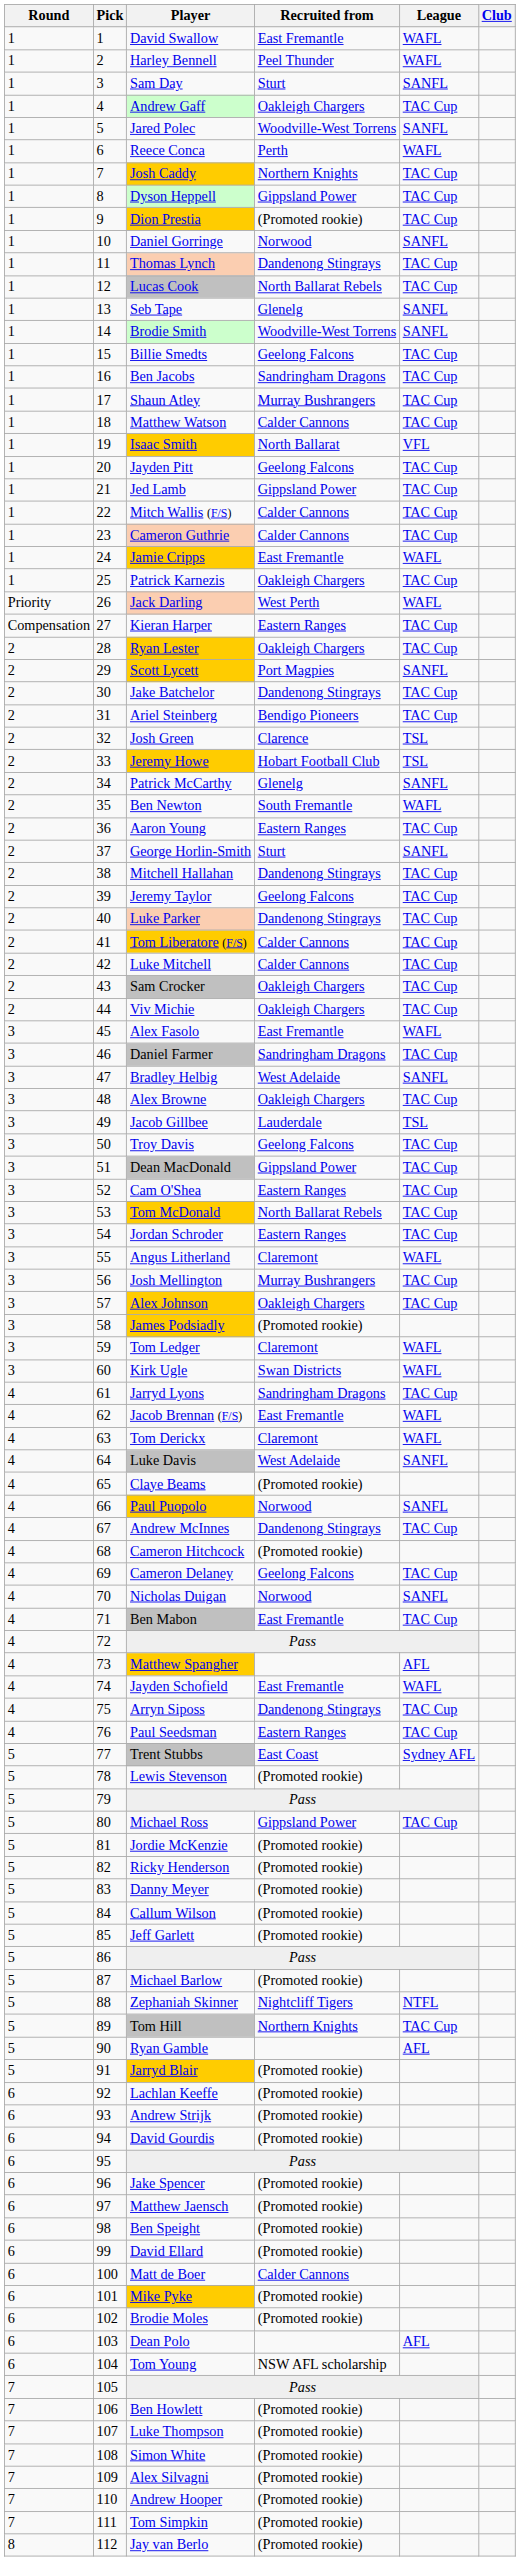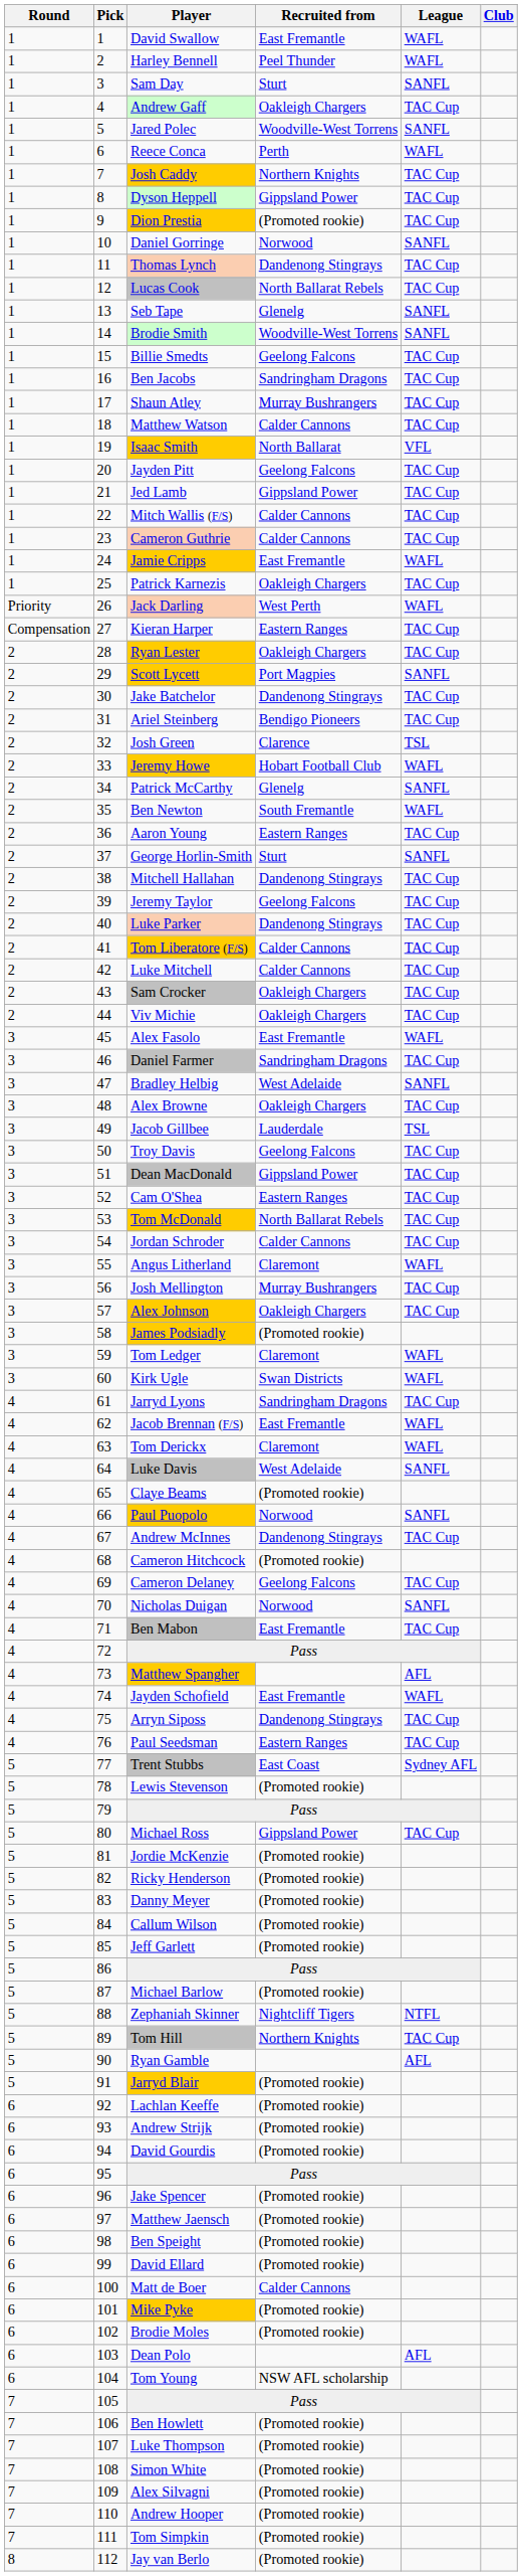Jeremy Howe | League: TSL -> WAFL
Jordan Schroder | Recruited from: Eastern Ranges -> Calder Cannons
